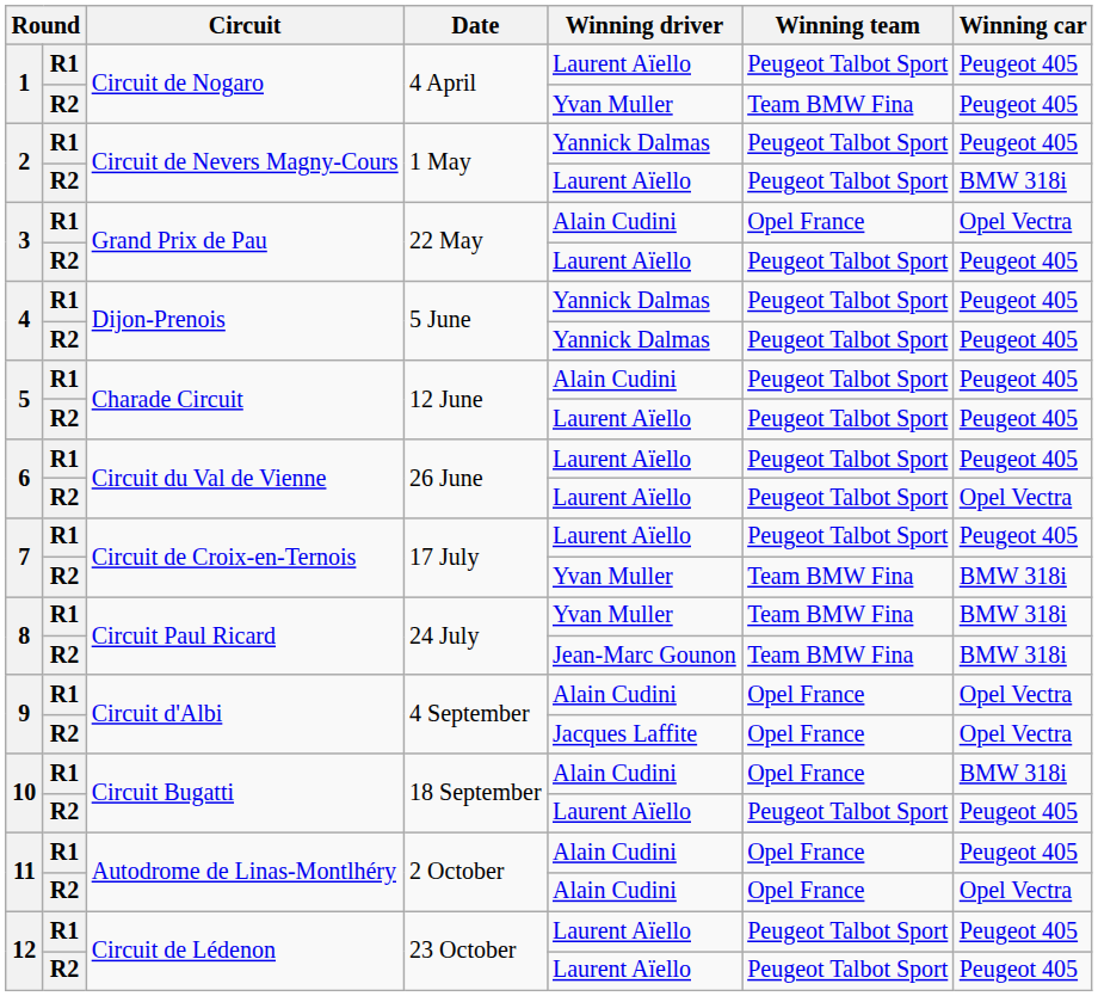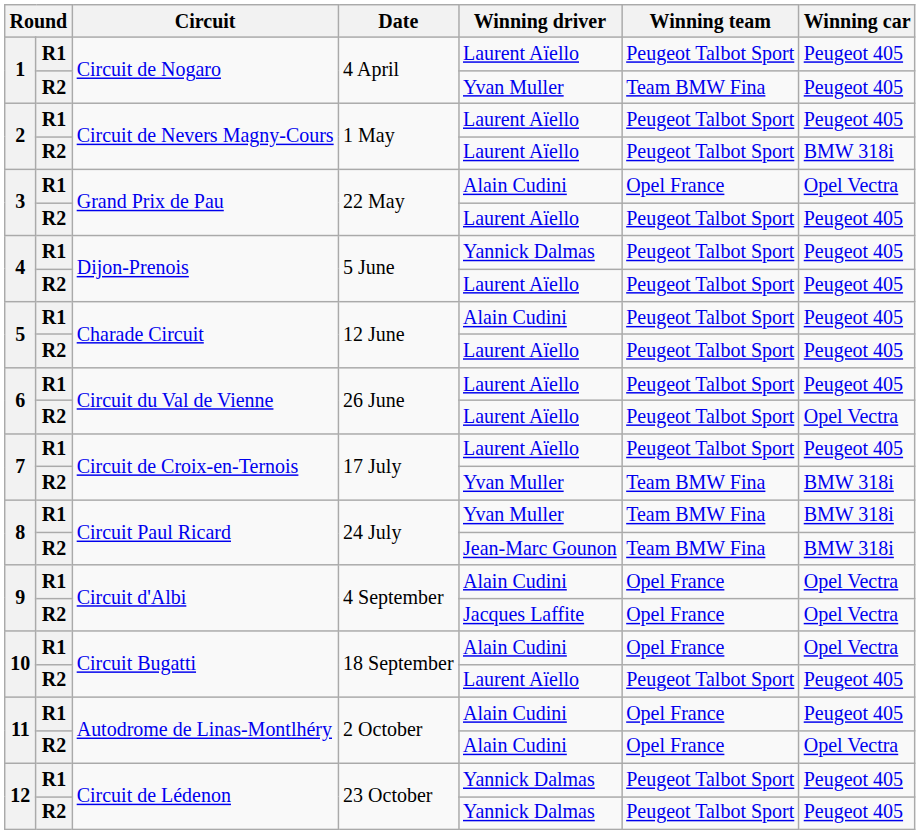2 / R1 | Winning driver: Yannick Dalmas -> Laurent Aïello
4 / R2 | Winning driver: Yannick Dalmas -> Laurent Aïello
10 / R1 | Winning car: BMW 318i -> Opel Vectra
12 / R1 | Winning driver: Laurent Aïello -> Yannick Dalmas
12 / R2 | Winning driver: Laurent Aïello -> Yannick Dalmas
